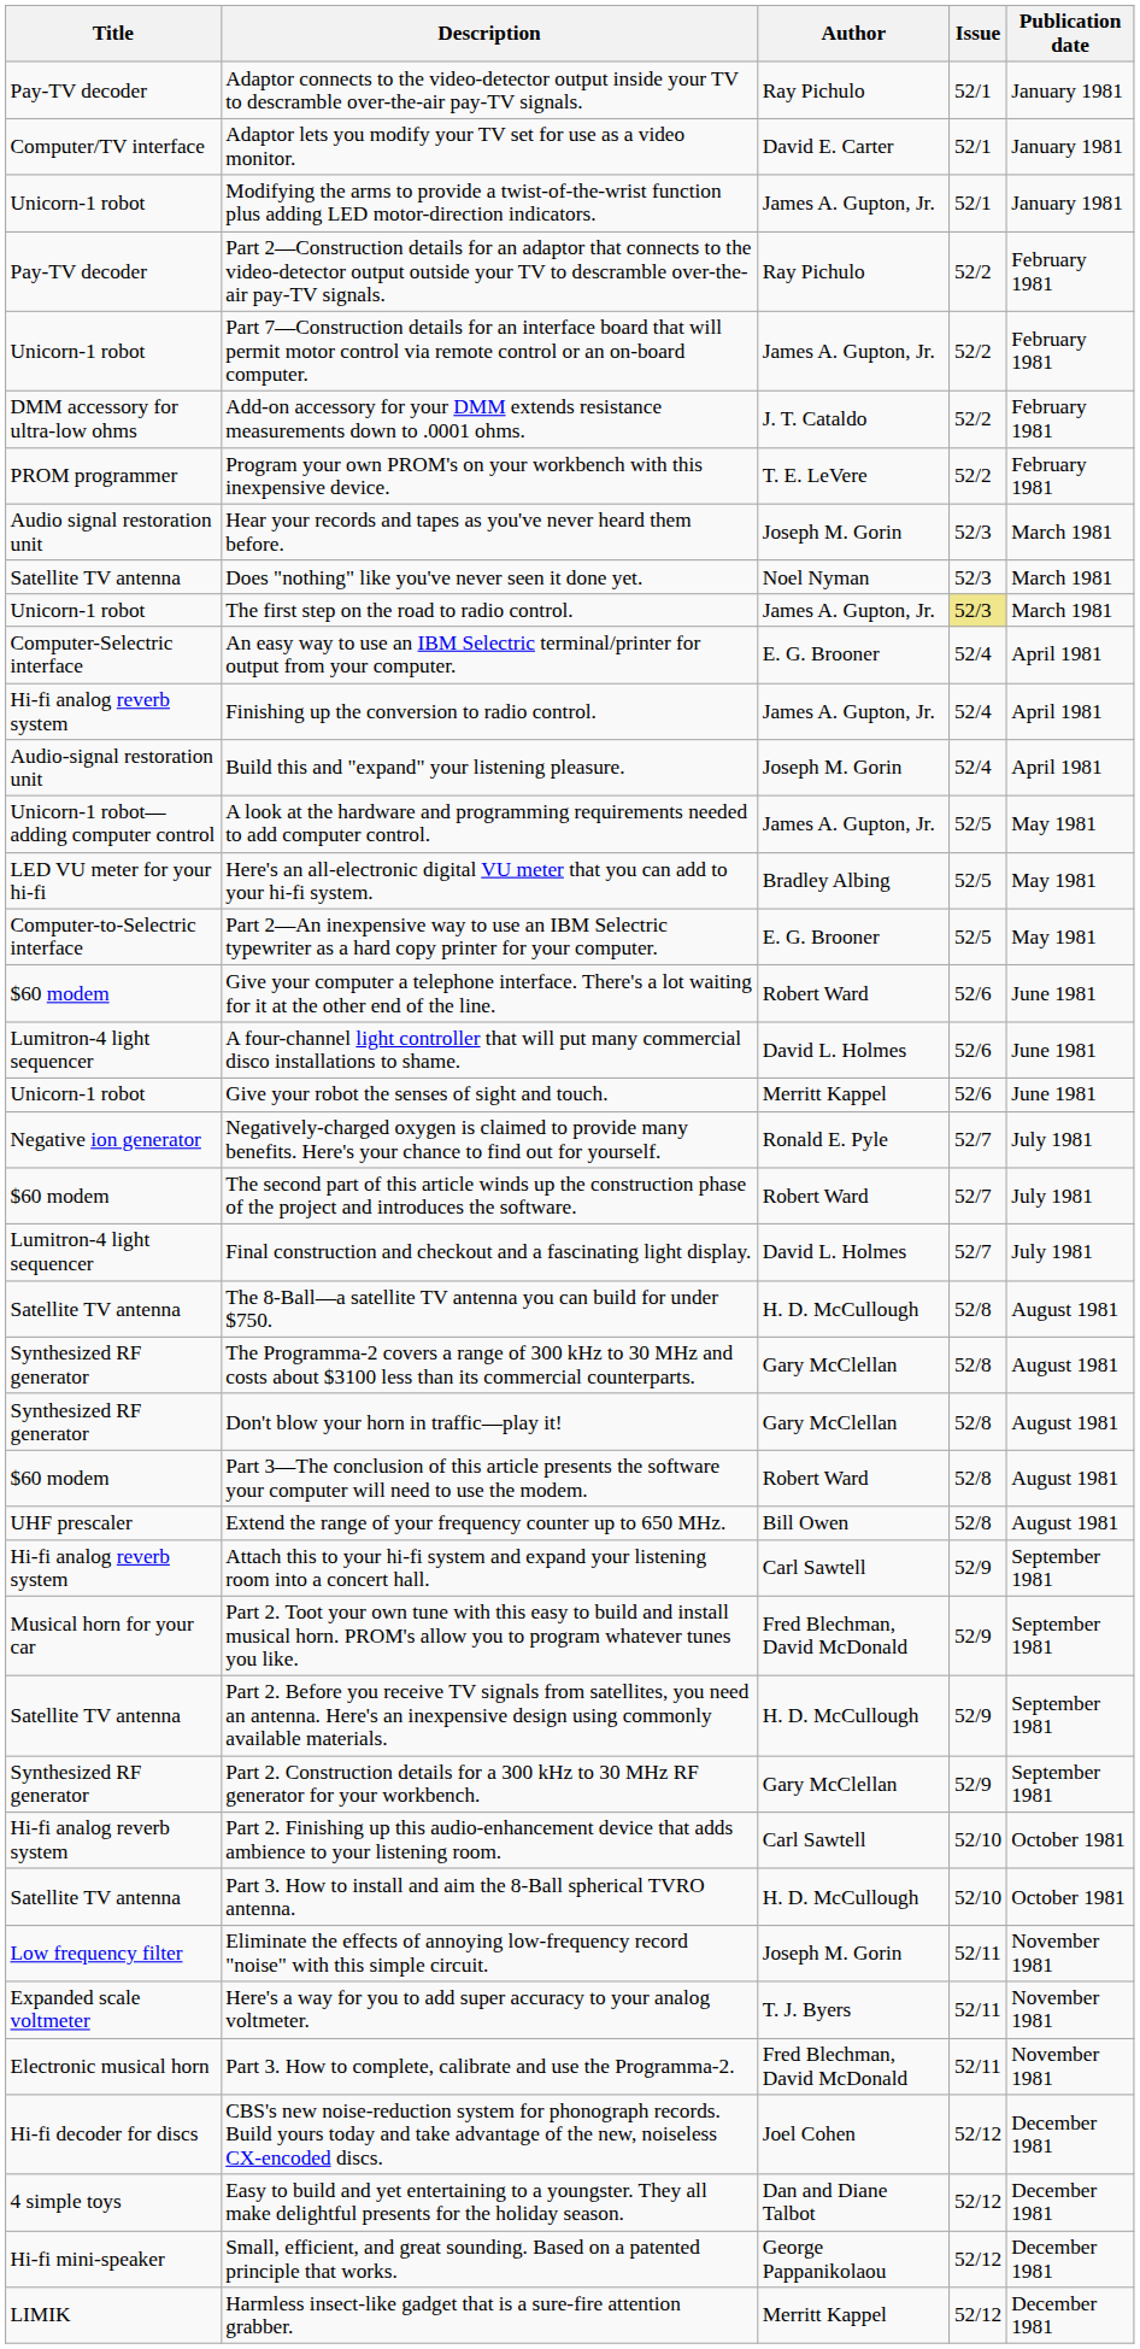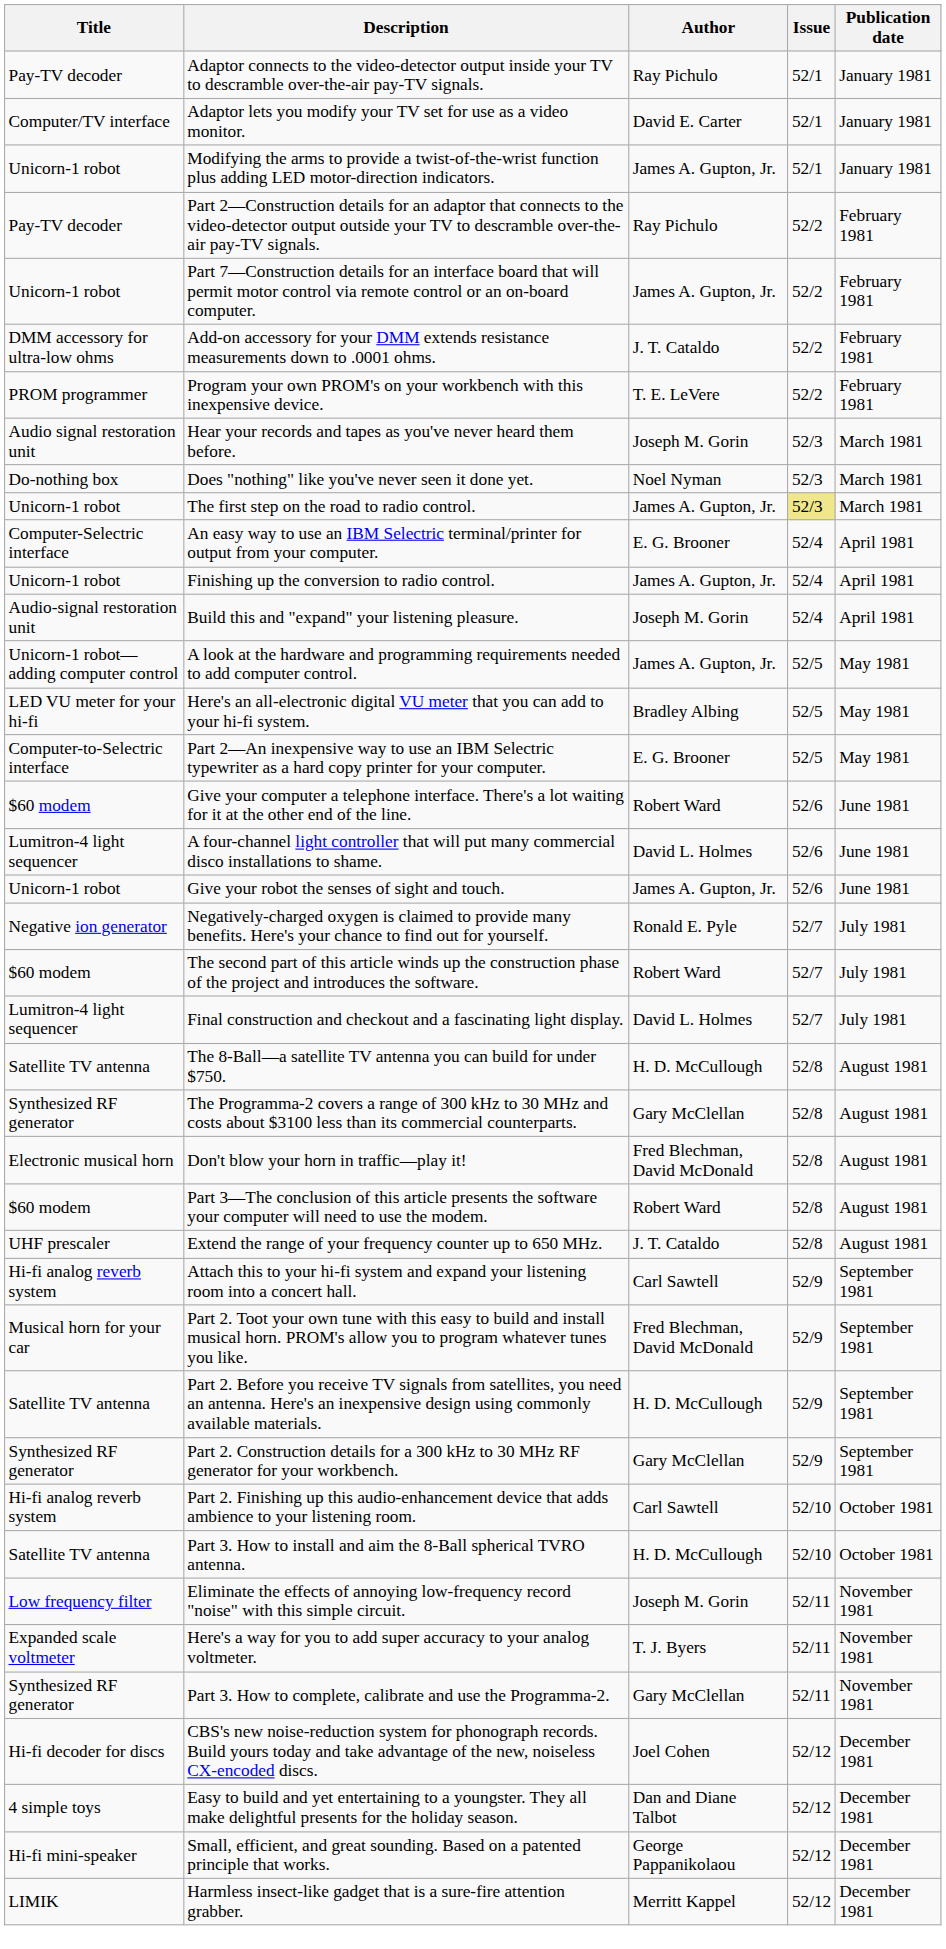Does "nothing" like you've never seen it done yet. | Title: Satellite TV antenna -> Do-nothing box
Finishing up the conversion to radio control. | Title: Hi-fi analog reverb system -> Unicorn-1 robot
Give your robot the senses of sight and touch. | Author: Merritt Kappel -> James A. Gupton, Jr.
Don't blow your horn in traffic—play it! | Title: Synthesized RF generator -> Electronic musical horn
Don't blow your horn in traffic—play it! | Author: Gary McClellan -> Fred Blechman, David McDonald
Extend the range of your frequency counter up to 650 MHz. | Author: Bill Owen -> J. T. Cataldo
Part 3. How to complete, calibrate and use the Programma-2. | Title: Electronic musical horn -> Synthesized RF generator
Part 3. How to complete, calibrate and use the Programma-2. | Author: Fred Blechman, David McDonald -> Gary McClellan
